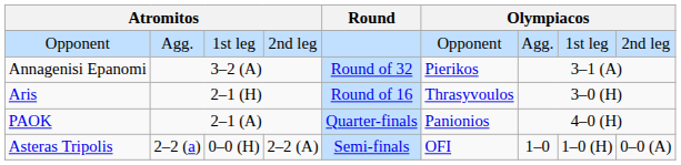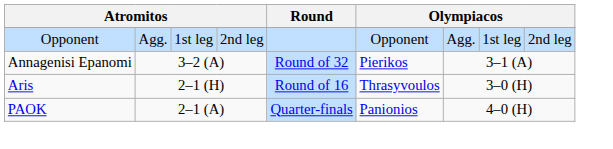- row: Asteras Tripolis | 2–2 (a) | 0–0 (H) | 2–2 (A) | Semi-finals | OFI | 1–0 | 1–0 (H) | 0–0 (A)
